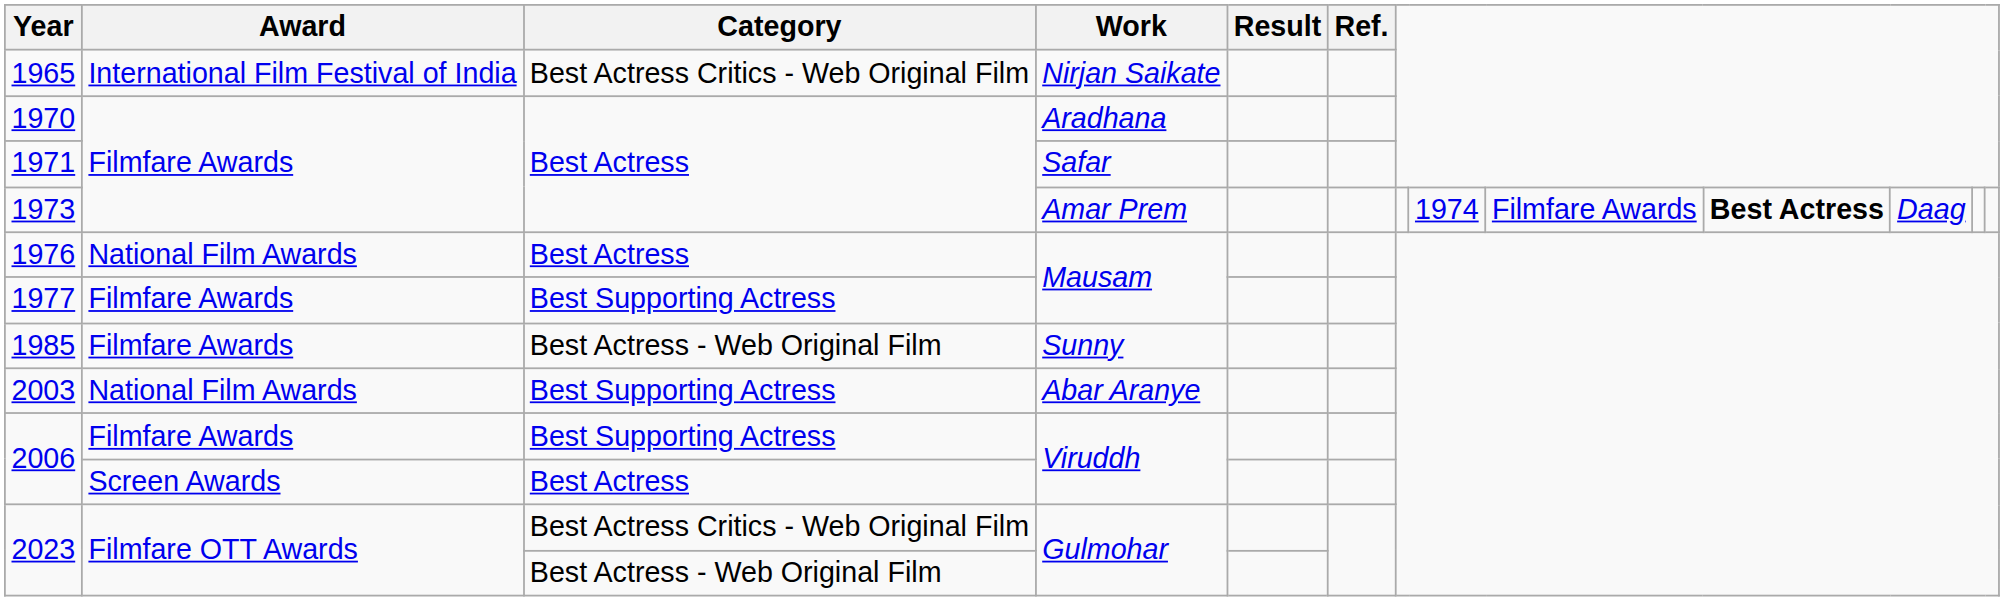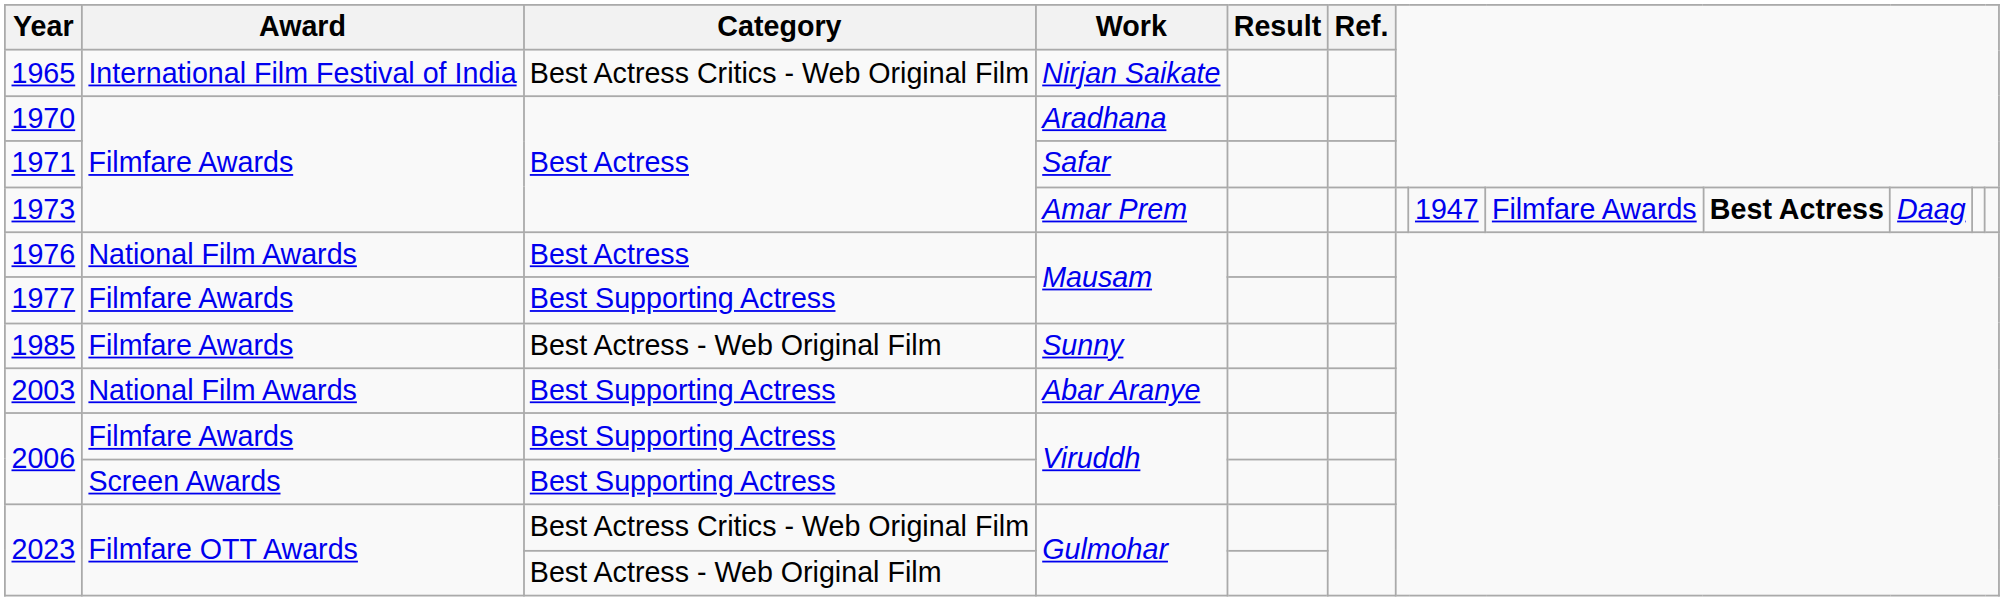1973 | column 8: 1974 -> 1947
2006 / Screen Awards | Category: Best Actress -> Best Supporting Actress
